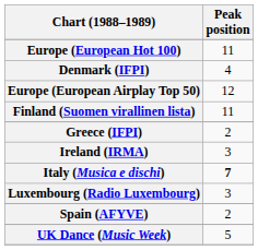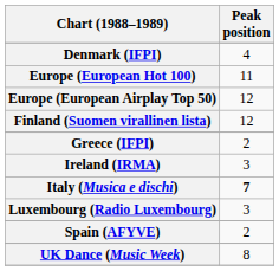rows swapped: Denmark (IFPI) <-> Europe (European Hot 100)
Finland (Suomen virallinen lista) | Peak position: 11 -> 12
UK Dance (Music Week) | Peak position: 5 -> 8
